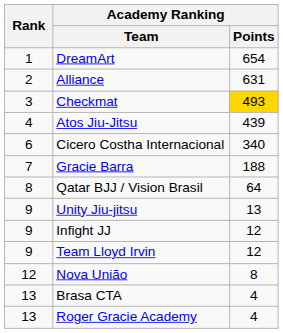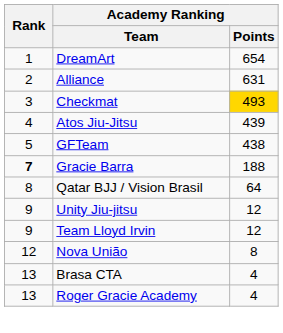+ row: 5 | GFTeam | 438
- row: 6 | Cicero Costha Internacional | 340
Gracie Barra | Rank: normal -> bold
Unity Jiu-jitsu | Academy Ranking / Points: 13 -> 12
- row: 9 | Infight JJ | 12
